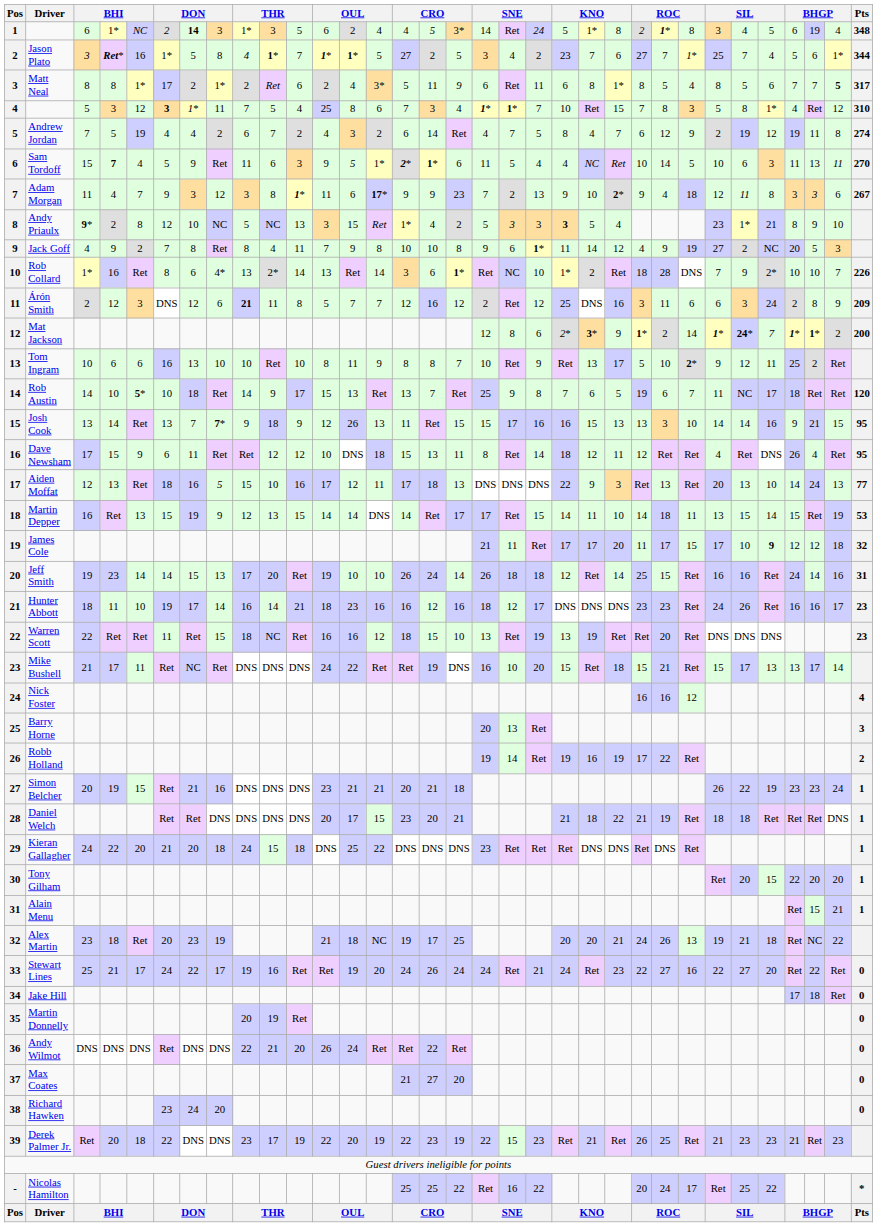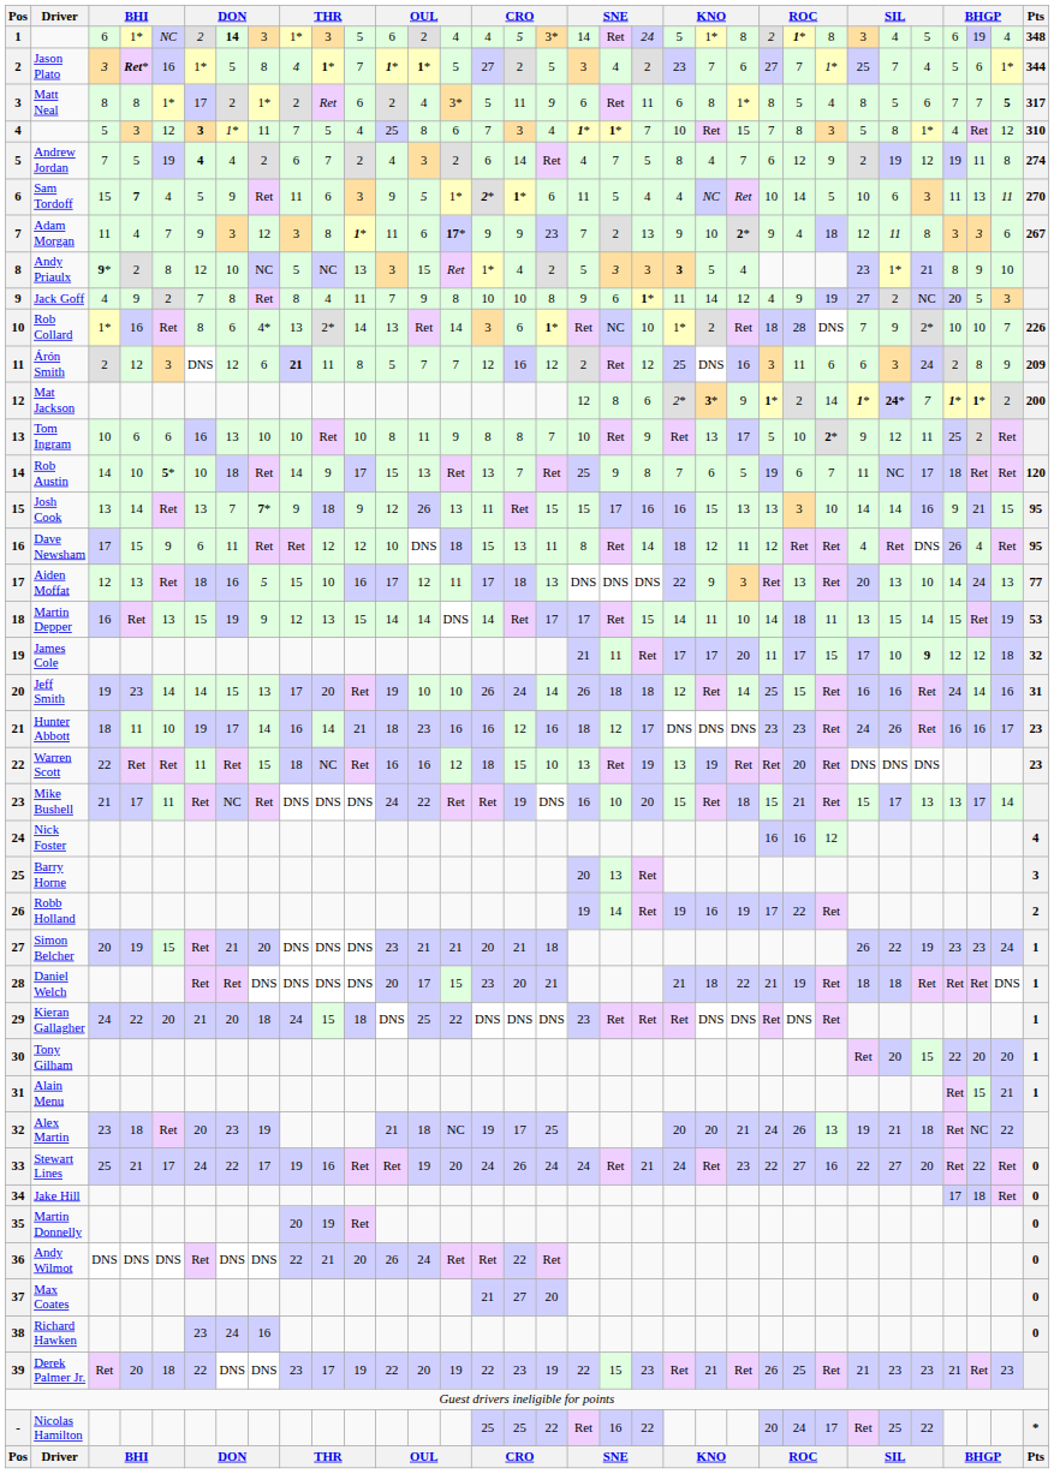Andrew Jordan | column 6: normal -> bold
Simon Belcher | column 8: 16 -> 20
Richard Hawken | column 8: 20 -> 16
